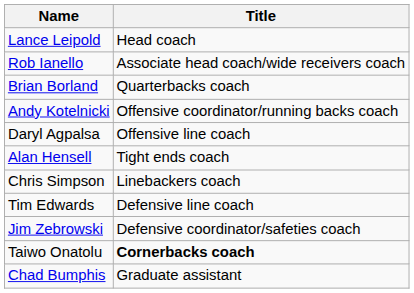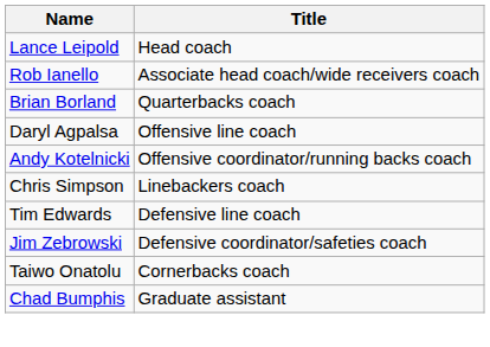rows swapped: Andy Kotelnicki <-> Daryl Agpalsa
- row: Alan Hensell | Tight ends coach
Taiwo Onatolu | Title: bold -> normal
